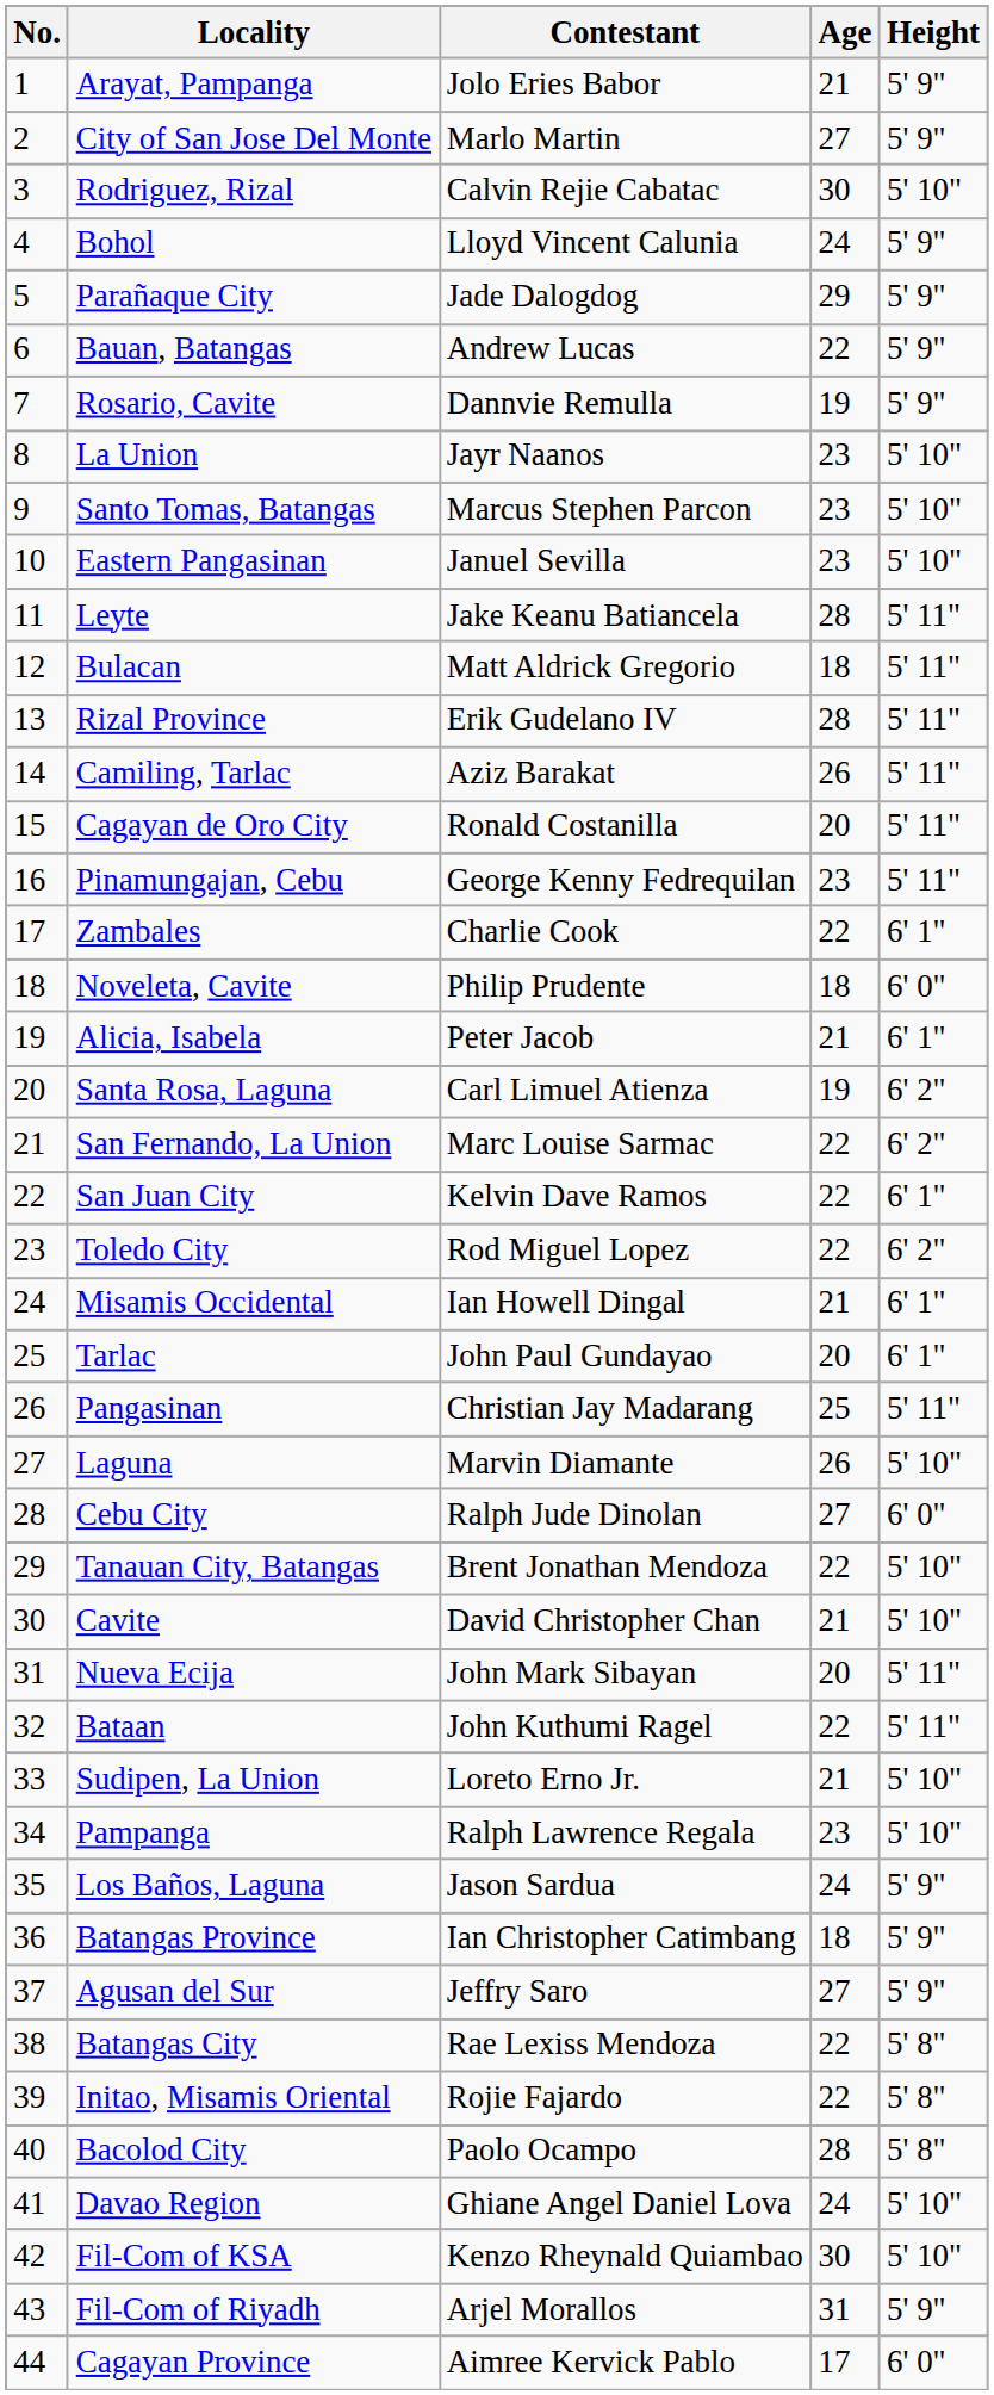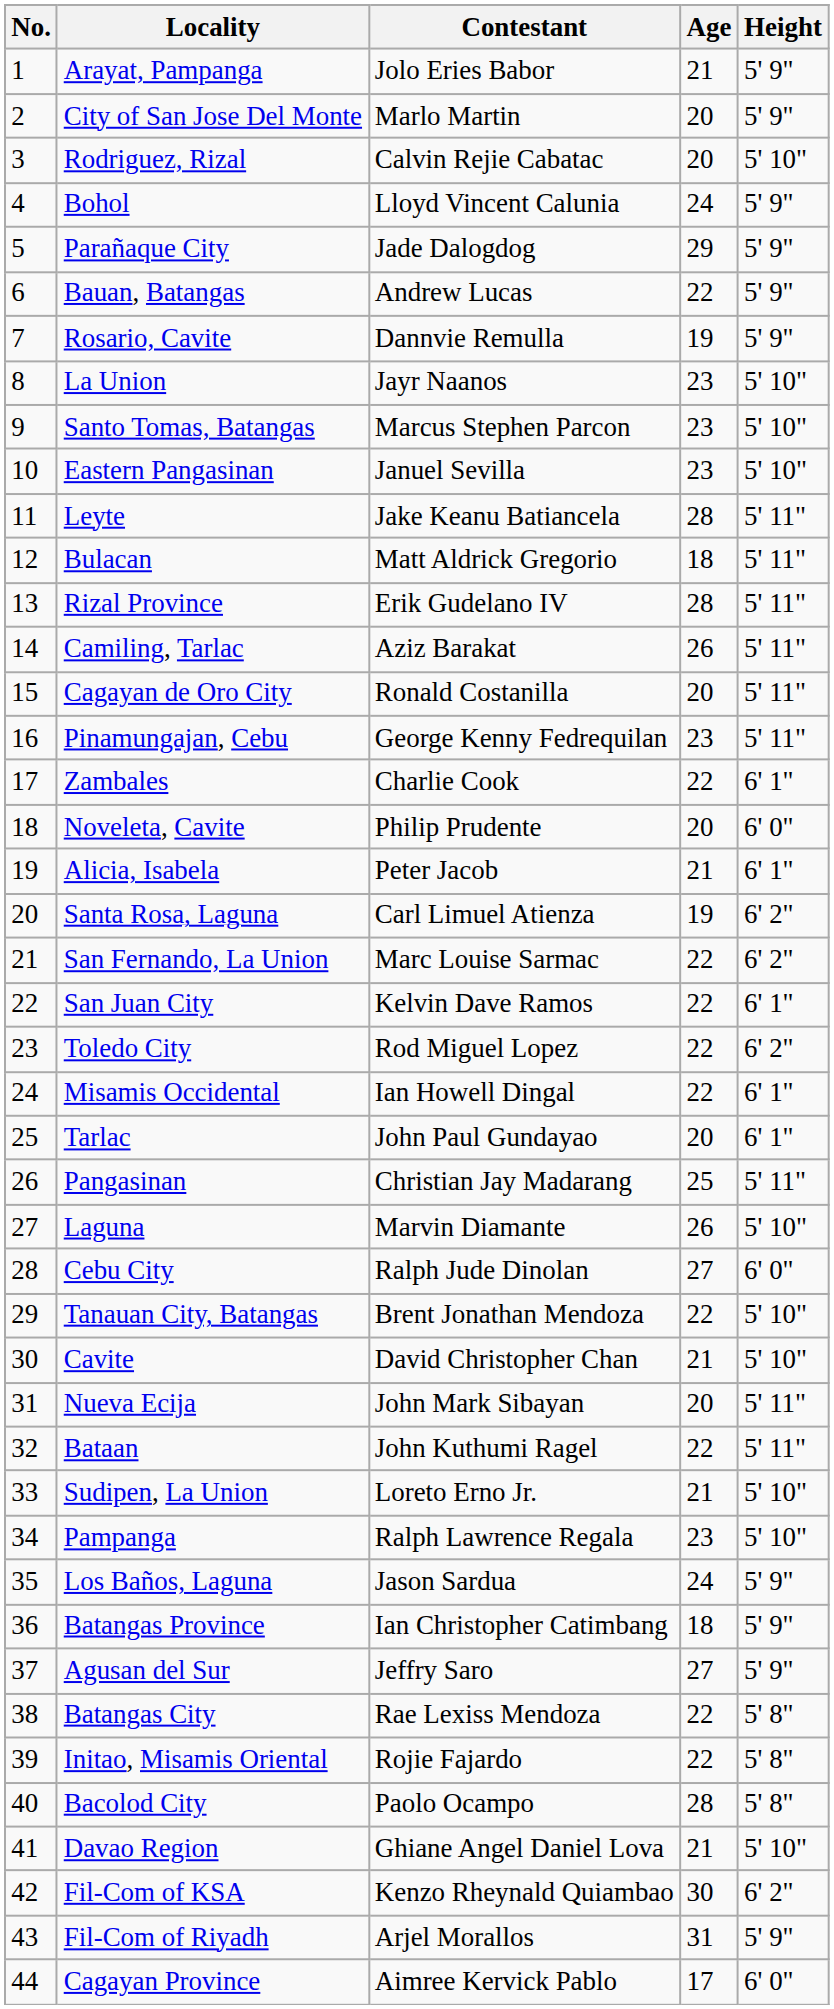City of San Jose Del Monte | Age: 27 -> 20
Rodriguez, Rizal | Age: 30 -> 20
Noveleta, Cavite | Age: 18 -> 20
Misamis Occidental | Age: 21 -> 22
Davao Region | Age: 24 -> 21
Fil-Com of KSA | Height: 5' 10" -> 6' 2"
